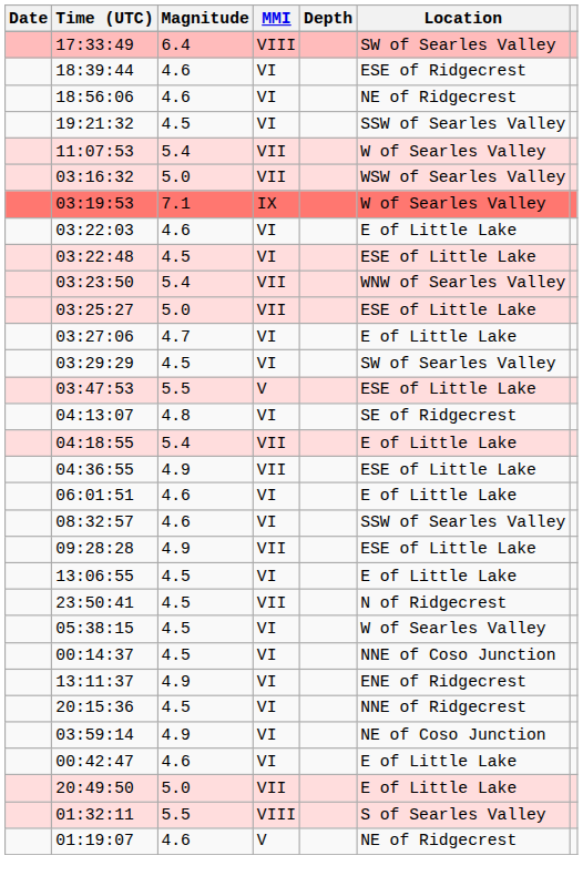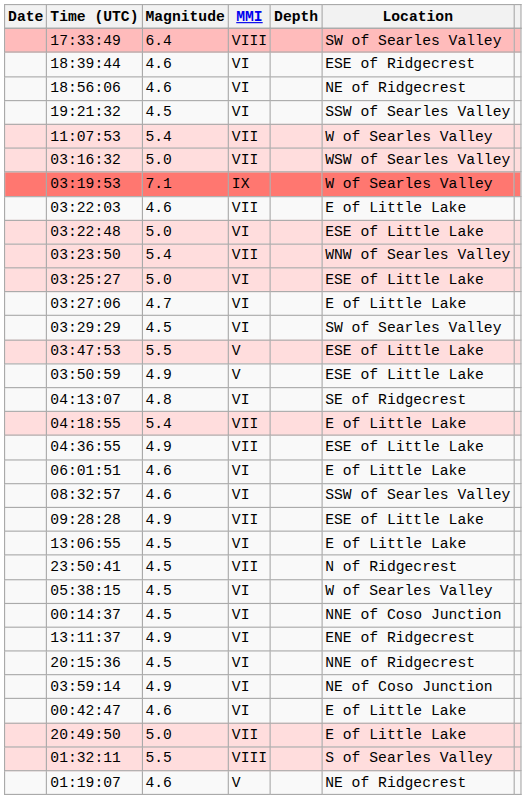03:22:03 | MMI: VI -> VII
03:22:48 | Magnitude: 4.5 -> 5.0
03:25:27 | MMI: VII -> VI
+ row: 03:50:59 | 4.9 | V | ESE of Little Lake
